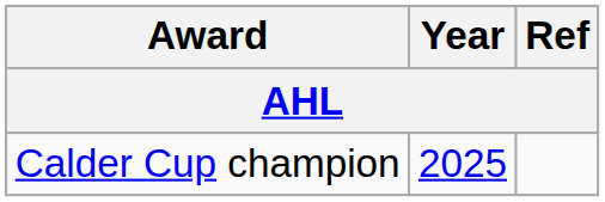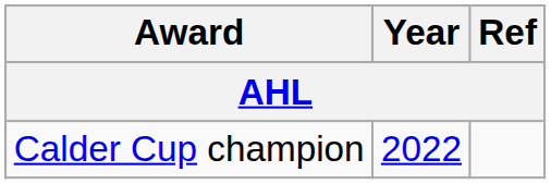Calder Cup champion | Year: 2025 -> 2022
